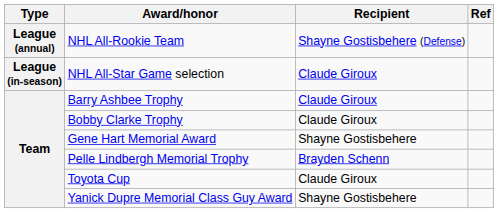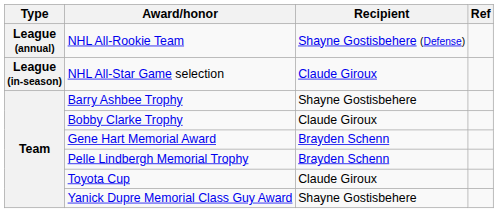Barry Ashbee Trophy | Recipient: Claude Giroux -> Shayne Gostisbehere
Gene Hart Memorial Award | Recipient: Shayne Gostisbehere -> Brayden Schenn
